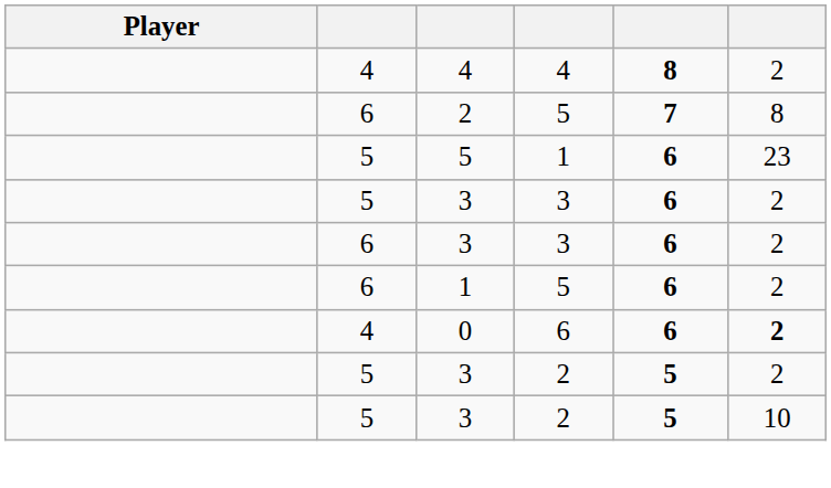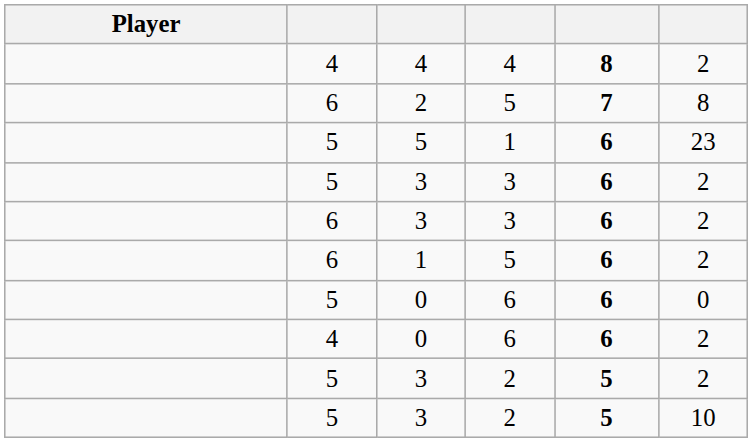+ row: 5 | 0 | 6 | 6 | 0
4 / 0 | column 6: bold -> normal
